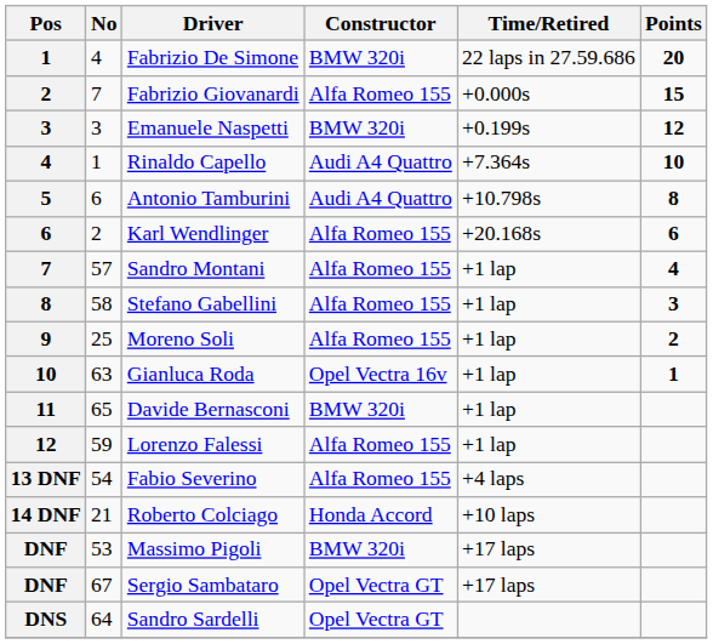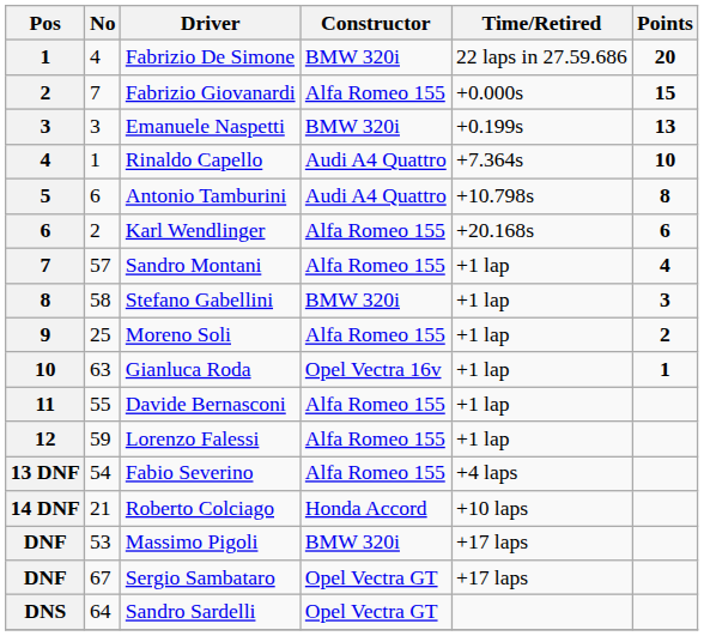Emanuele Naspetti | Points: 12 -> 13
Stefano Gabellini | Constructor: Alfa Romeo 155 -> BMW 320i
Davide Bernasconi | No: 65 -> 55
Davide Bernasconi | Constructor: BMW 320i -> Alfa Romeo 155
